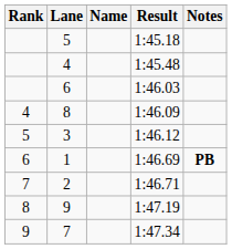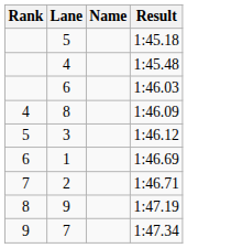- column: Notes | PB
